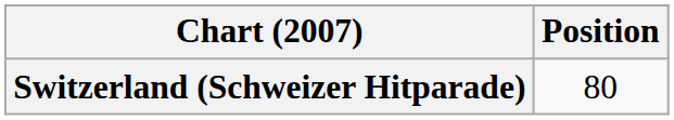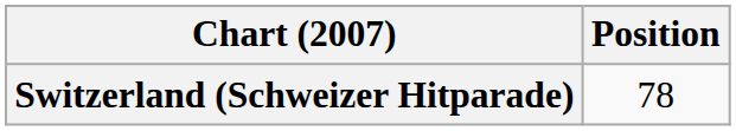Switzerland (Schweizer Hitparade) | Position: 80 -> 78
